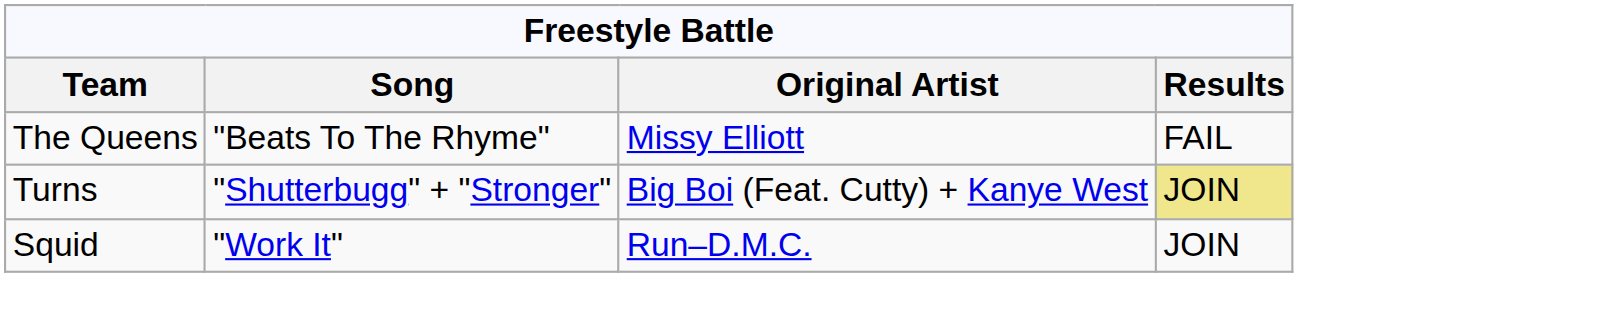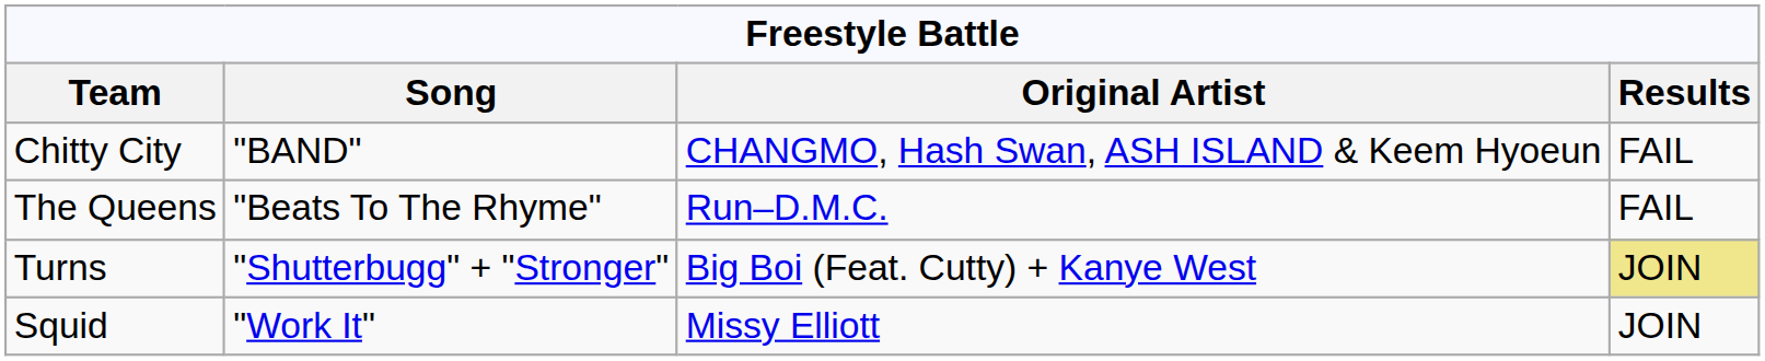+ row: Chitty City | "BAND" | CHANGMO, Hash Swan, ASH ISLAND & Keem Hyoeun | FAIL
The Queens | Original Artist: Missy Elliott -> Run–D.M.C.
Squid | Original Artist: Run–D.M.C. -> Missy Elliott
